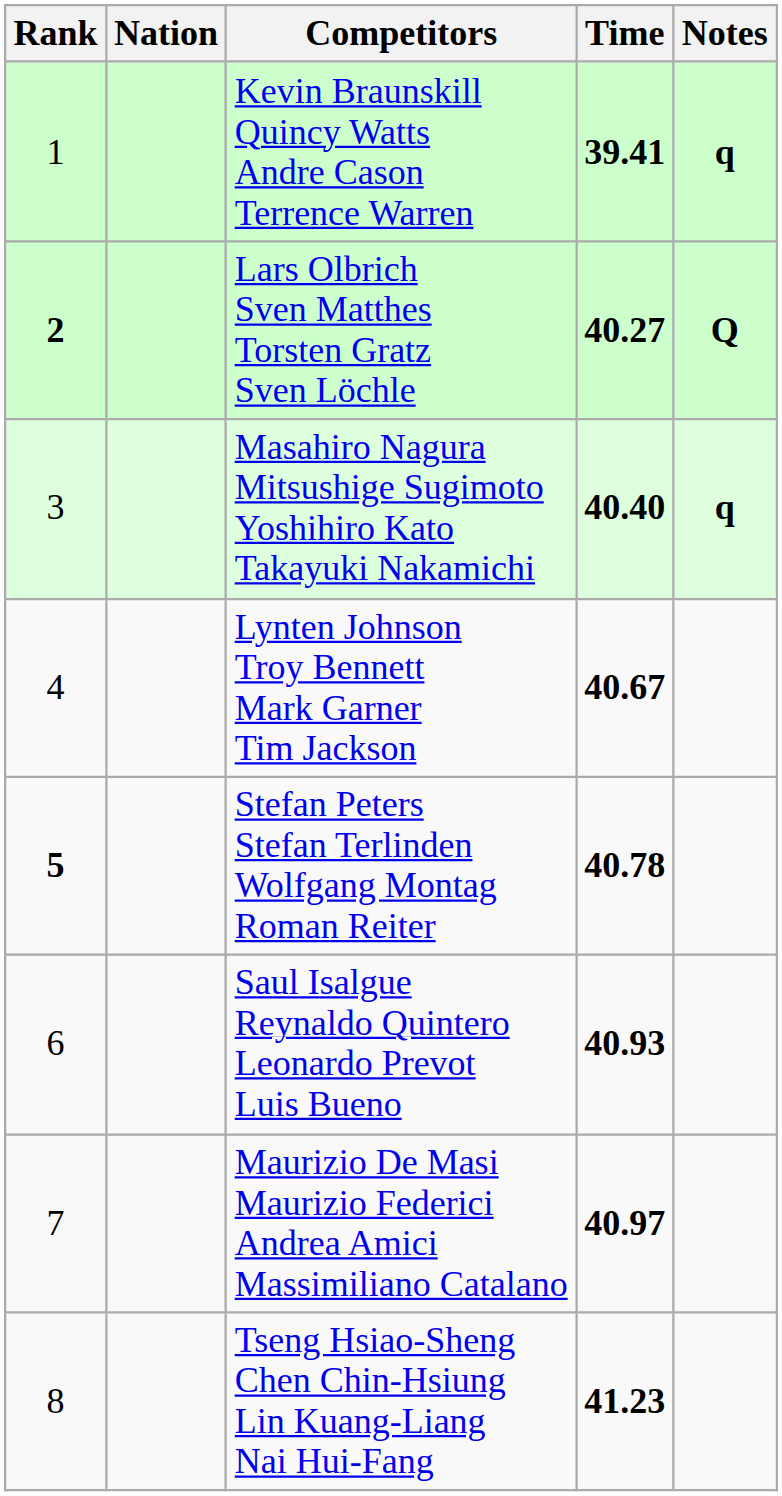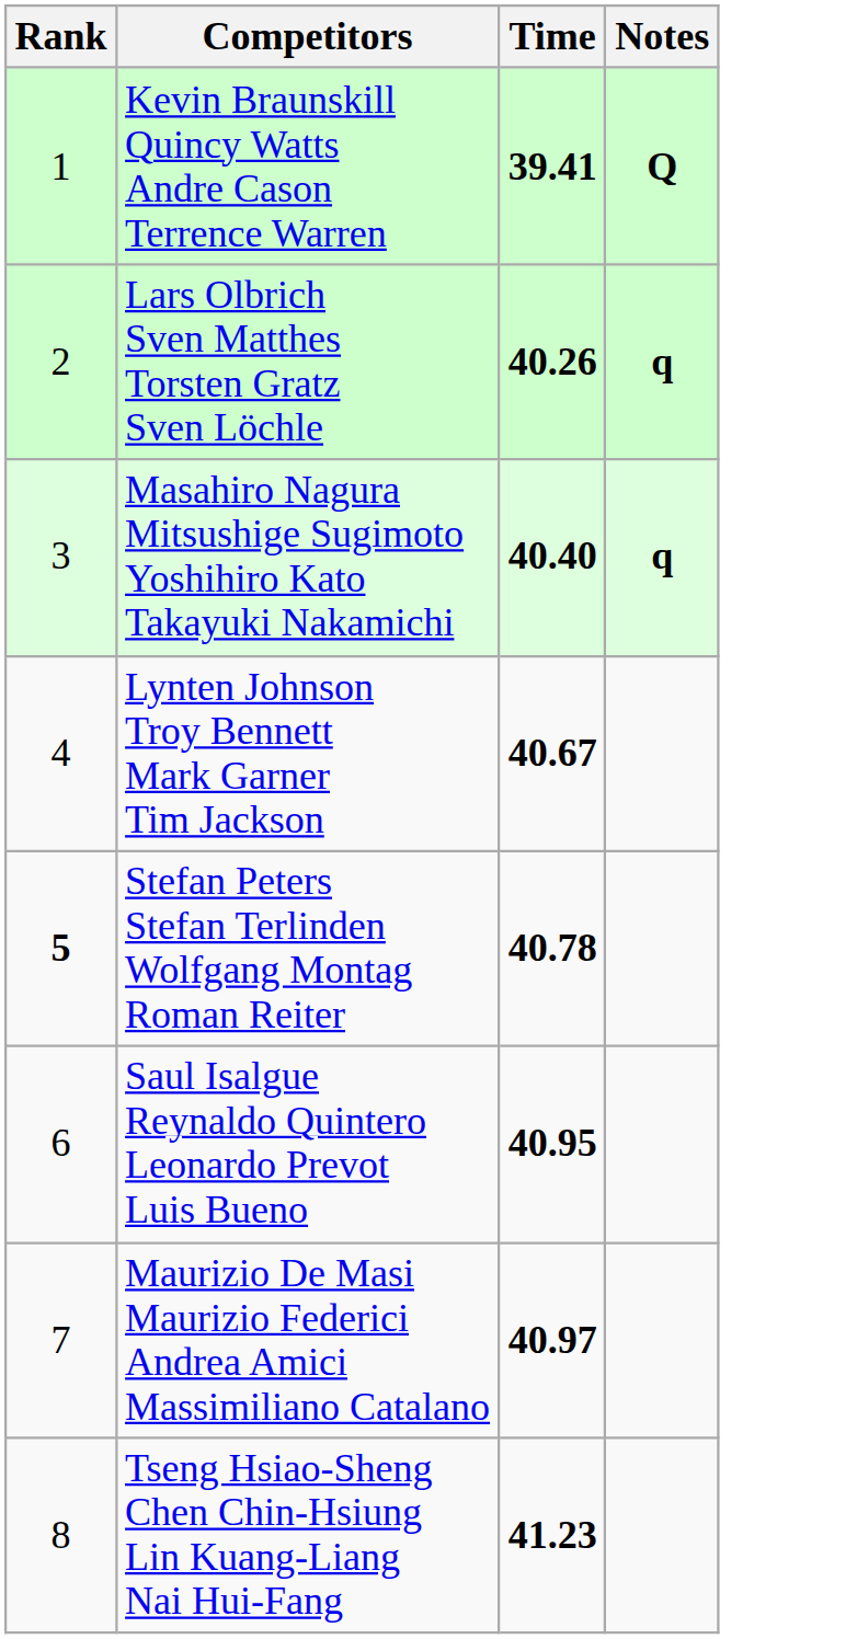- column: Nation
Kevin Braunskill Quincy Watts Andre Cason Terrence Warren | Notes: q -> Q
Lars Olbrich Sven Matthes Torsten Gratz Sven Löchle | Rank: bold -> normal
Lars Olbrich Sven Matthes Torsten Gratz Sven Löchle | Time: 40.27 -> 40.26
Lars Olbrich Sven Matthes Torsten Gratz Sven Löchle | Notes: Q -> q
Saul Isalgue Reynaldo Quintero Leonardo Prevot Luis Bueno | Time: 40.93 -> 40.95
